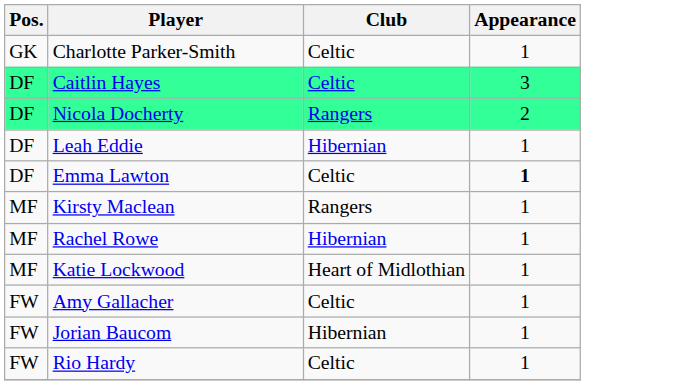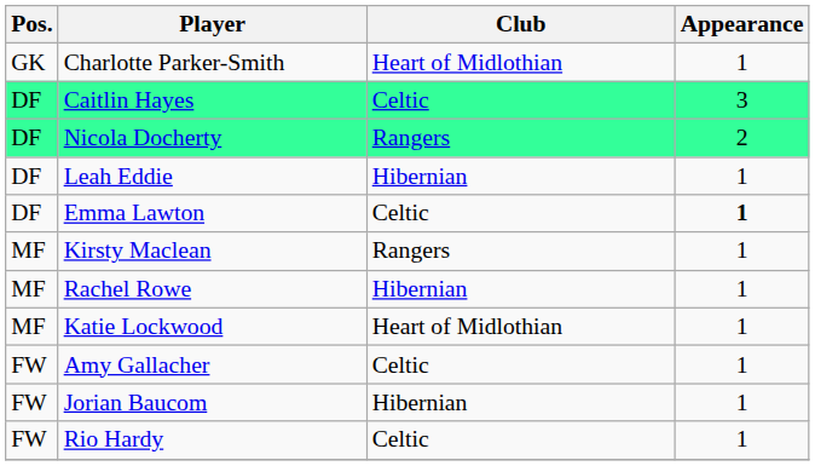Charlotte Parker-Smith | Club: Celtic -> Heart of Midlothian
